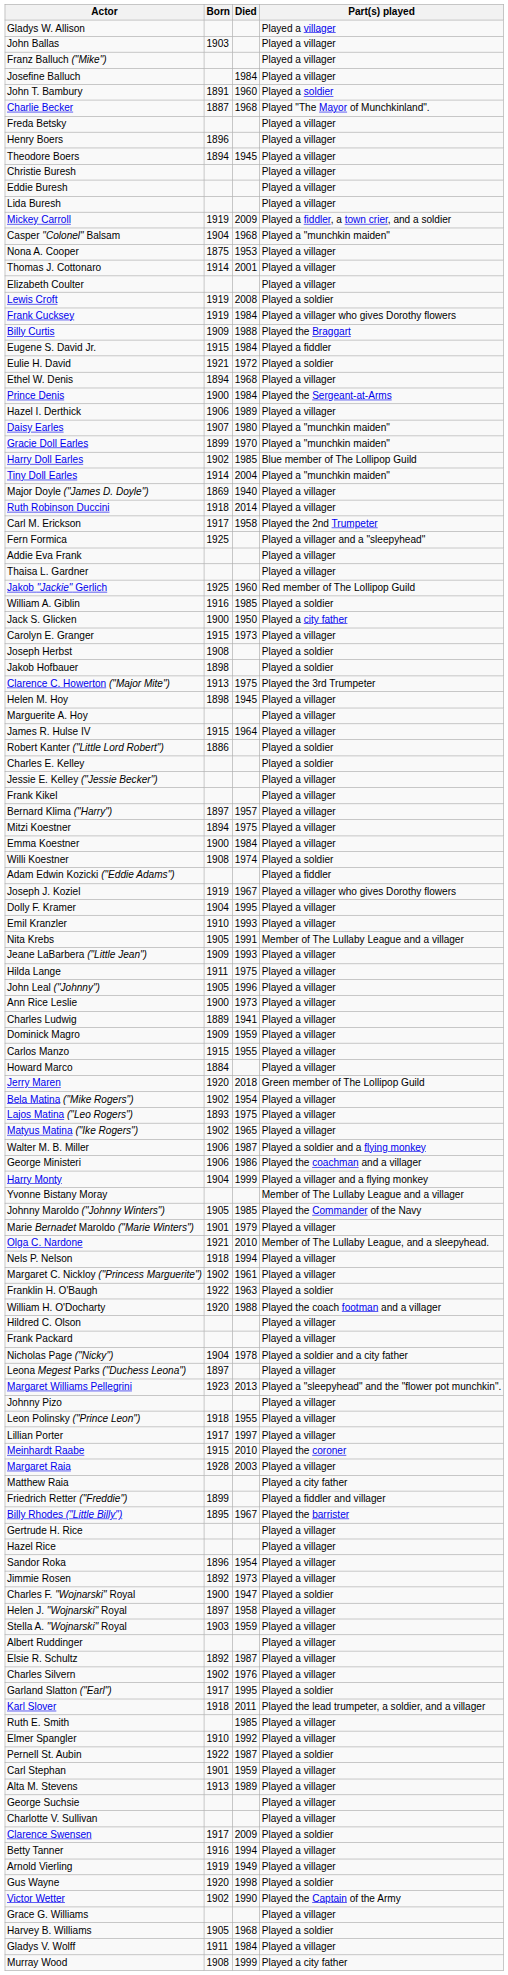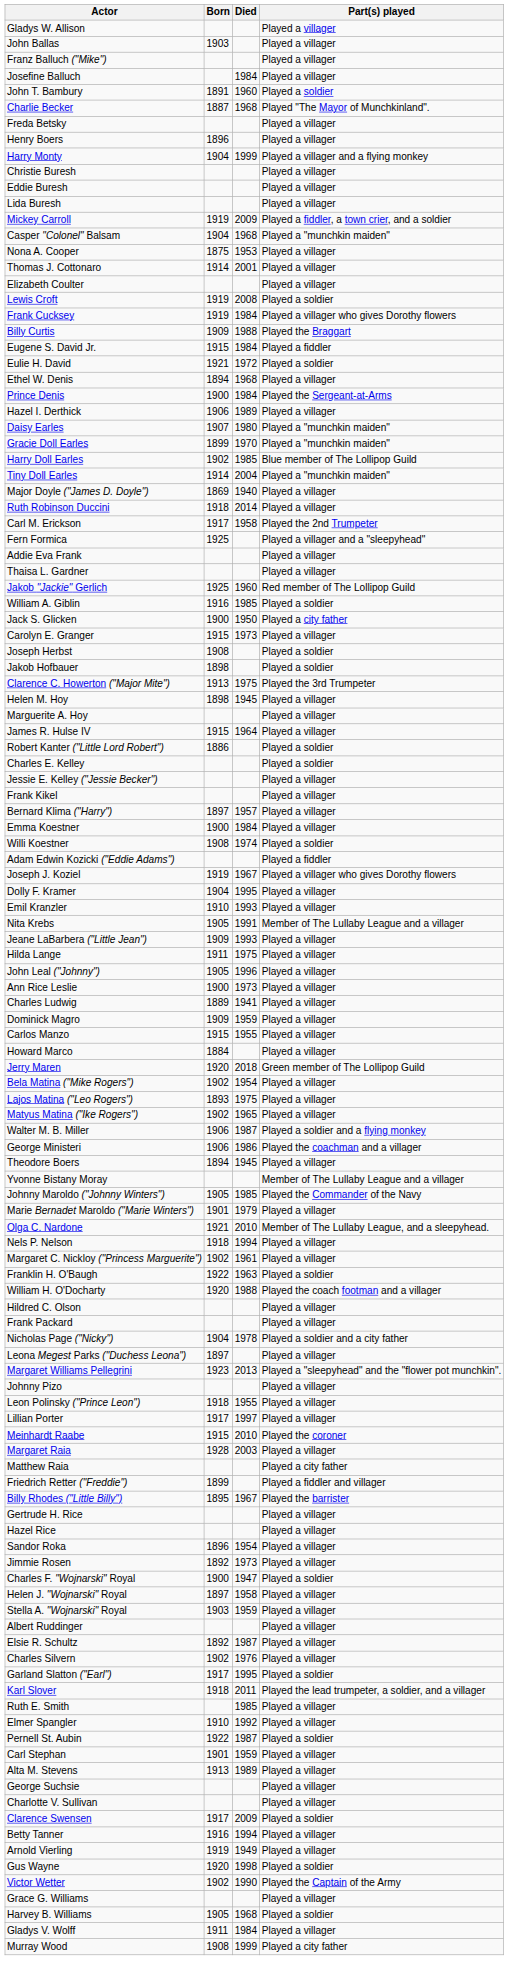rows swapped: Theodore Boers <-> Harry Monty
- row: Mitzi Koestner | 1894 | 1975 | Played a villager
